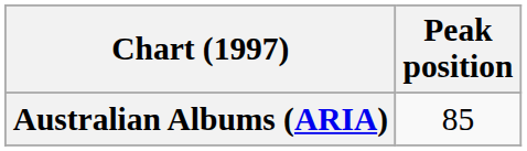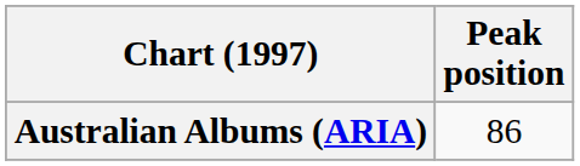Australian Albums (ARIA) | Peak position: 85 -> 86
